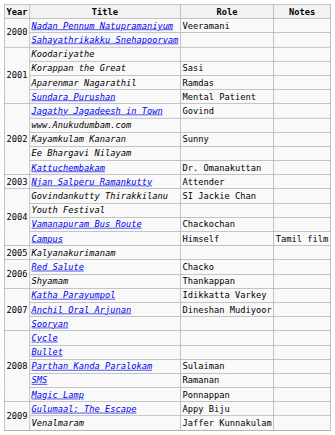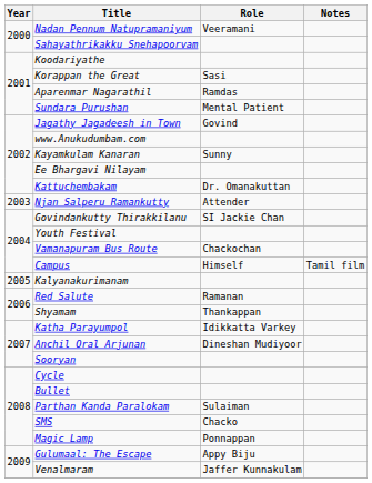Red Salute | Role: Chacko -> Ramanan
SMS | Role: Ramanan -> Chacko
